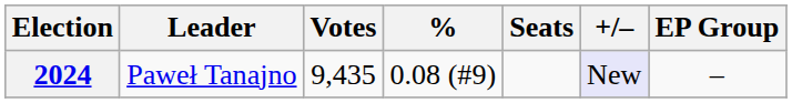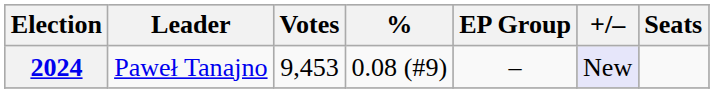columns swapped: Seats <-> EP Group
2024 | Votes: 9,435 -> 9,453
